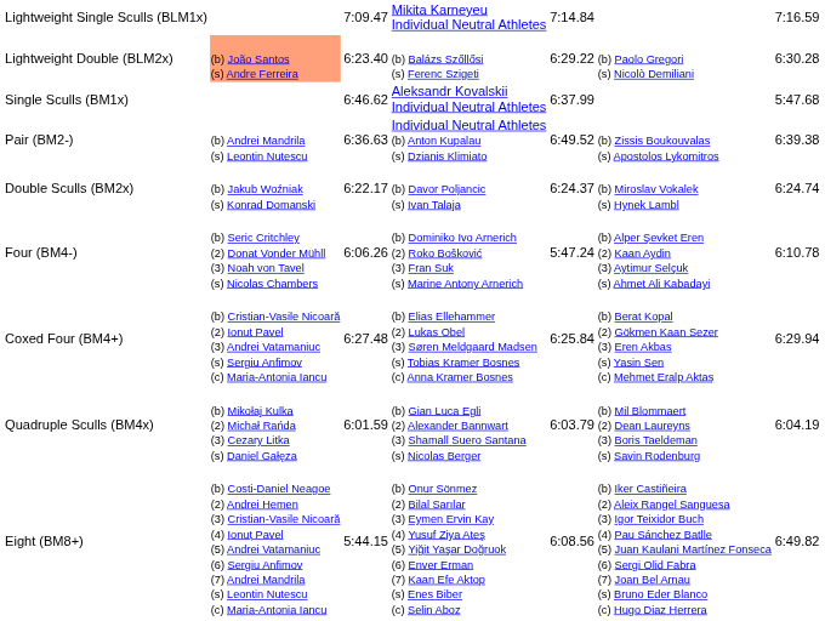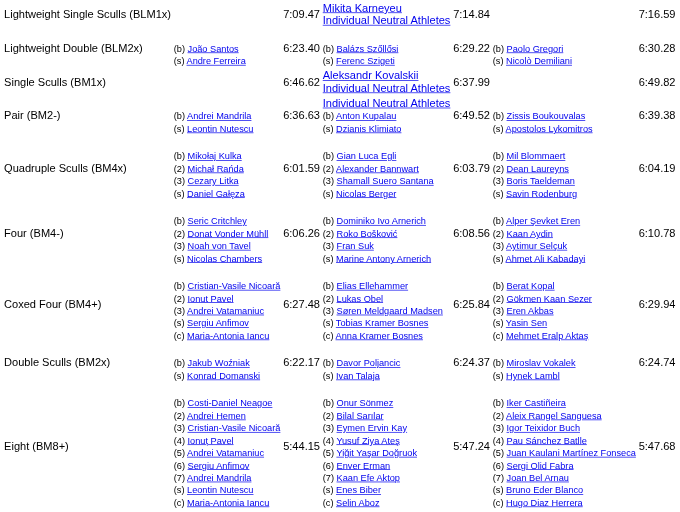Lightweight Double (BLM2x) | column 2: lightsalmon background -> no background
Single Sculls (BM1x) | column 7: 5:47.68 -> 6:49.82
rows swapped: Double Sculls (BM2x) <-> Quadruple Sculls (BM4x)
Four (BM4-) | column 5: 5:47.24 -> 6:08.56
Eight (BM8+) | column 5: 6:08.56 -> 5:47.24
Eight (BM8+) | column 7: 6:49.82 -> 5:47.68
